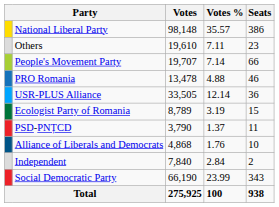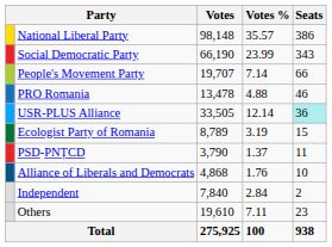rows swapped: Social Democratic Party <-> Others
USR-PLUS Alliance | Seats: no background -> paleturquoise background
